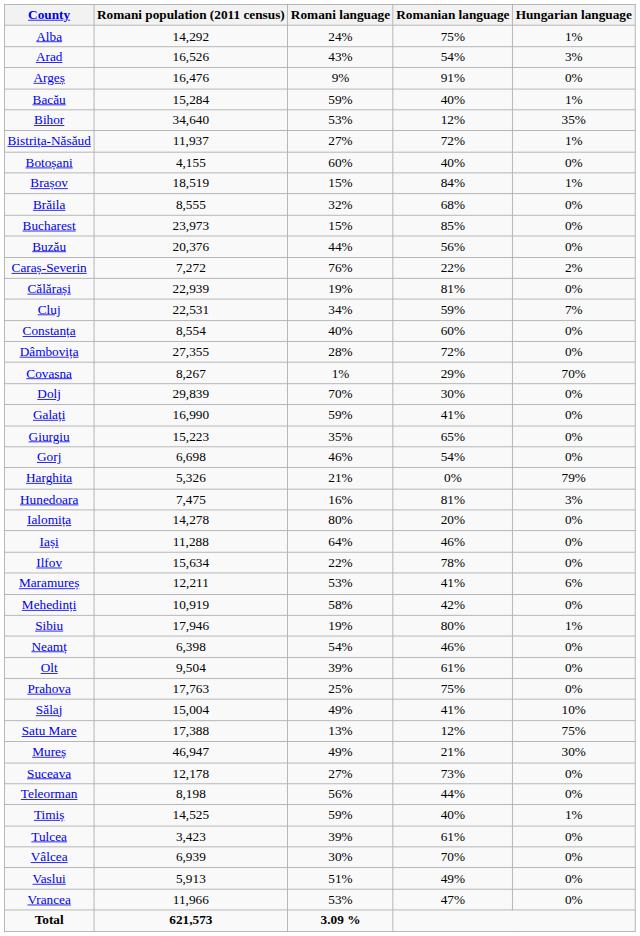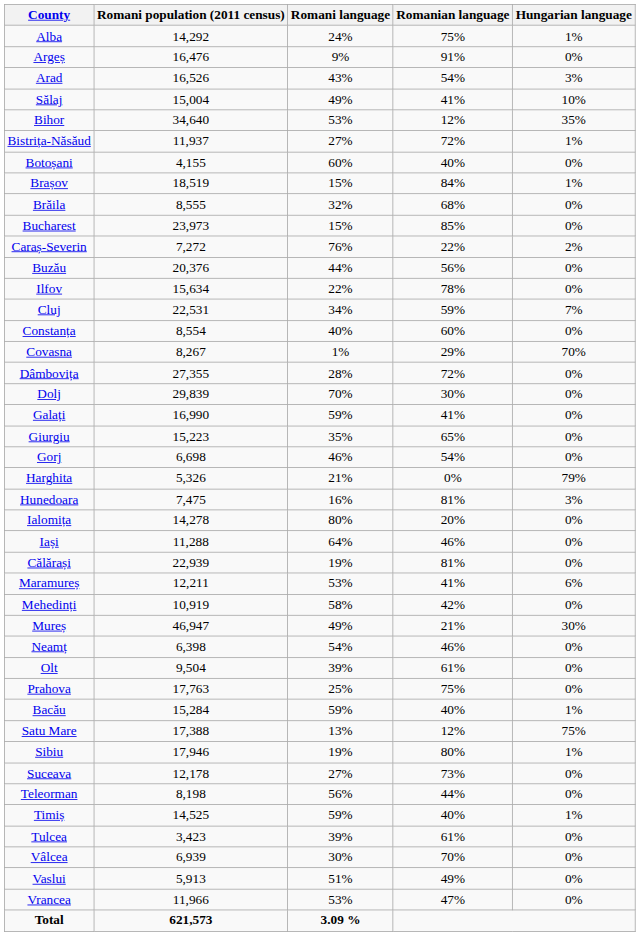rows swapped: Arad <-> Argeș
rows swapped: Bacău <-> Sălaj
rows swapped: Buzău <-> Caraș-Severin
rows swapped: Călărași <-> Ilfov
rows swapped: Covasna <-> Dâmbovița
rows swapped: Mureș <-> Sibiu
